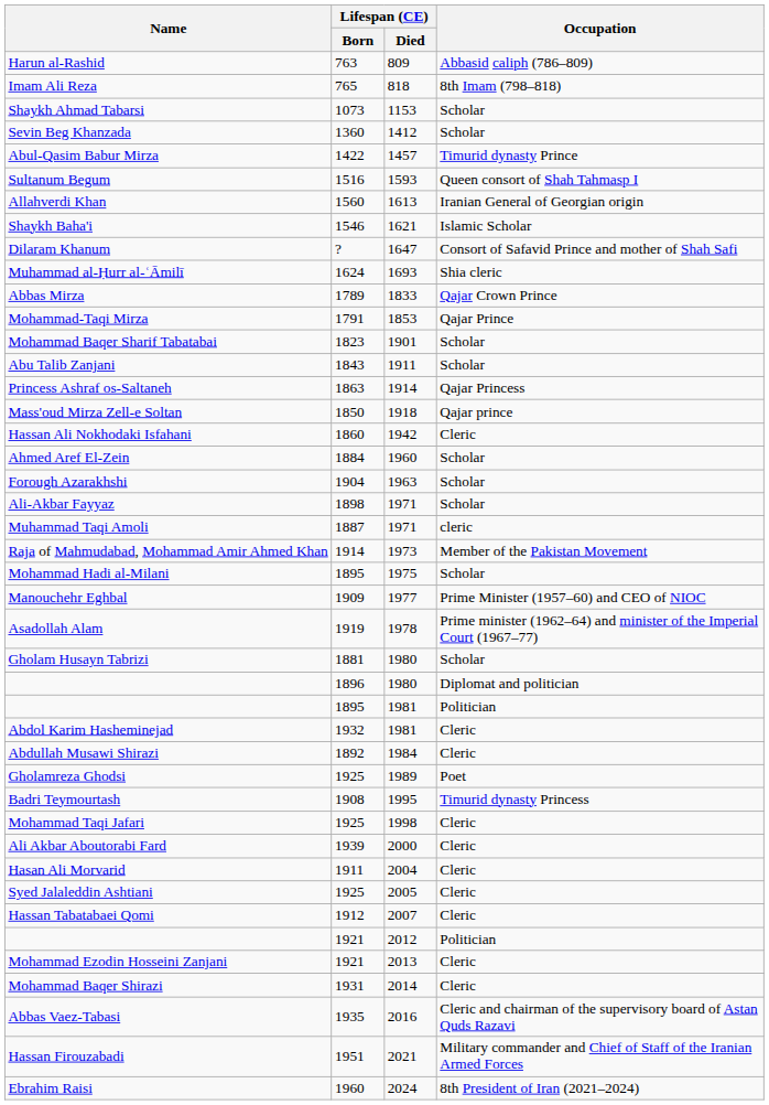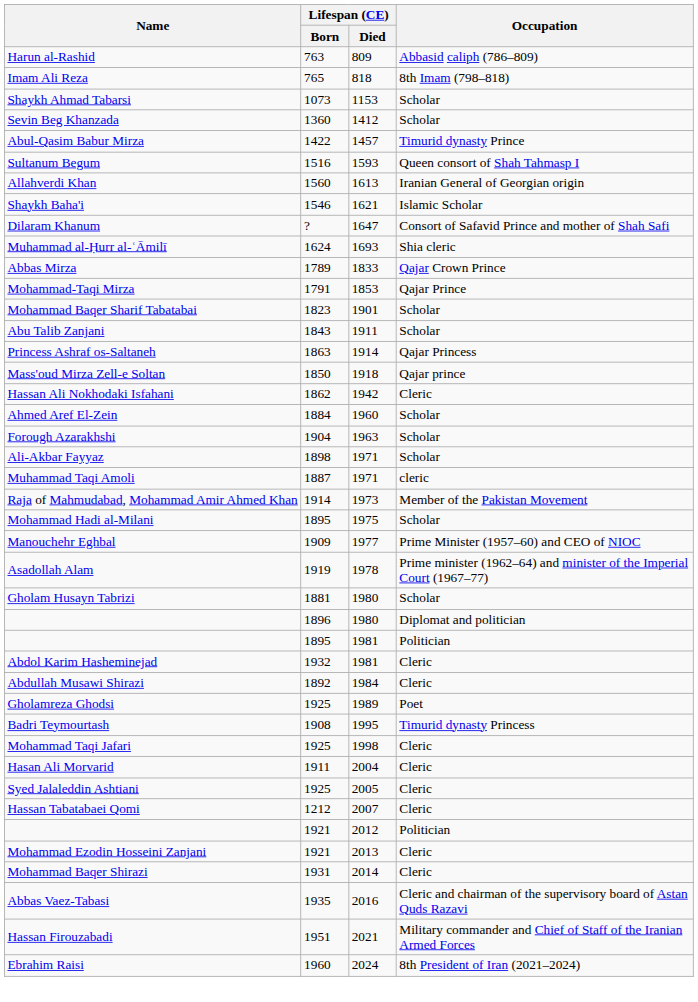Hassan Ali Nokhodaki Isfahani | Lifespan (CE) / Born: 1860 -> 1862
- row: Ali Akbar Aboutorabi Fard | 1939 | 2000 | Cleric
Hassan Tabatabaei Qomi | Lifespan (CE) / Born: 1912 -> 1212
